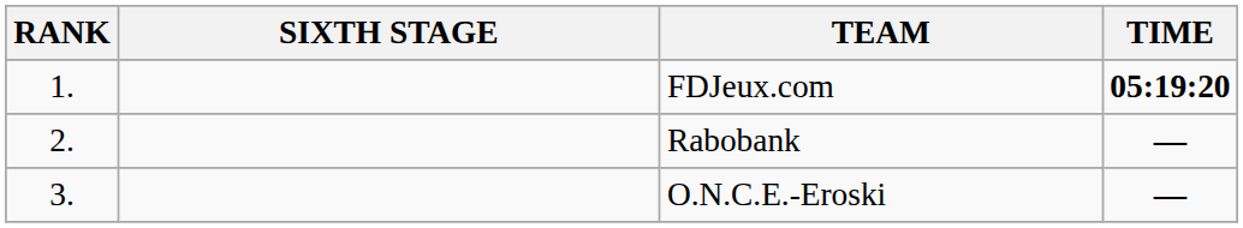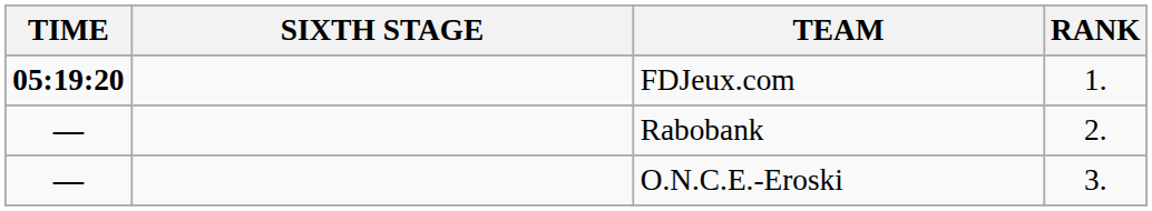columns swapped: RANK <-> TIME
